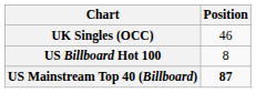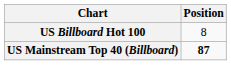- row: UK Singles (OCC) | 46
